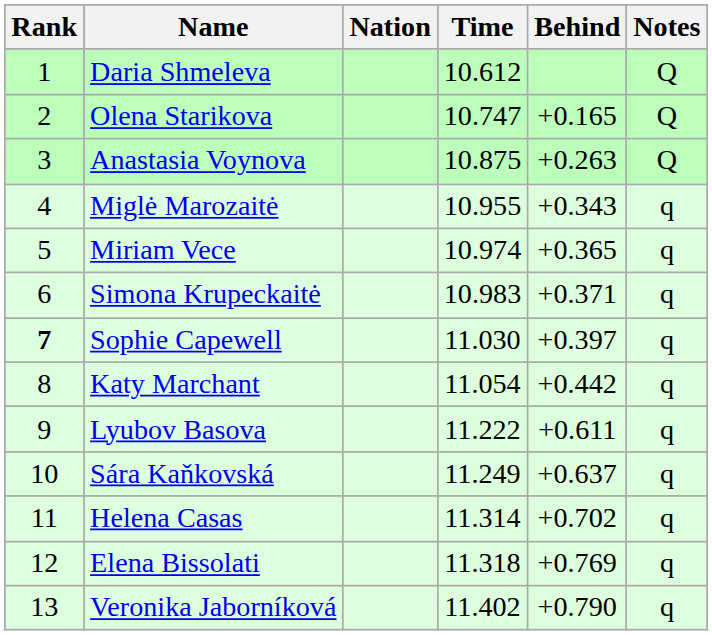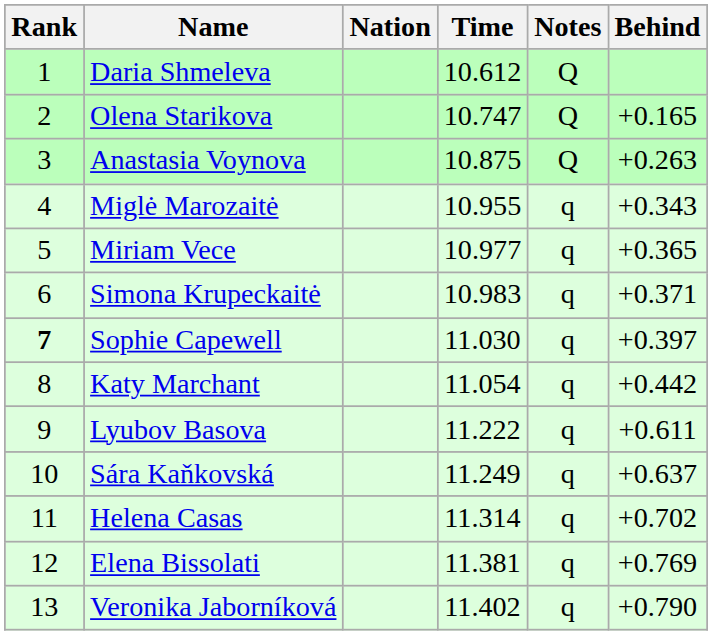columns swapped: Behind <-> Notes
Miriam Vece | Time: 10.974 -> 10.977
Elena Bissolati | Time: 11.318 -> 11.381
